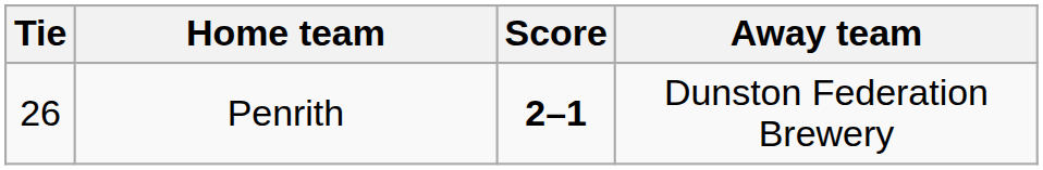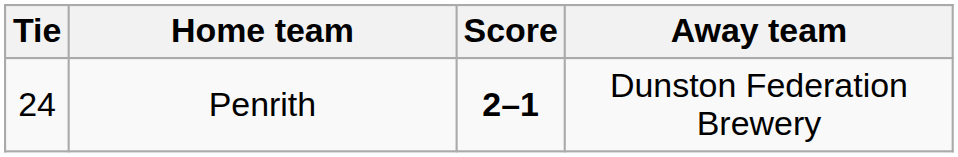Penrith | Tie: 26 -> 24
